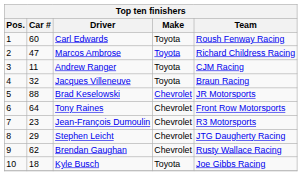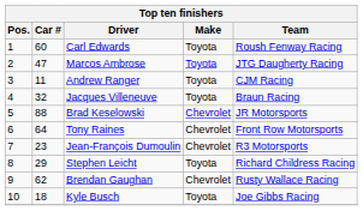Marcos Ambrose | Team: Richard Childress Racing -> JTG Daugherty Racing
Stephen Leicht | Make: Chevrolet -> Toyota
Stephen Leicht | Team: JTG Daugherty Racing -> Richard Childress Racing
